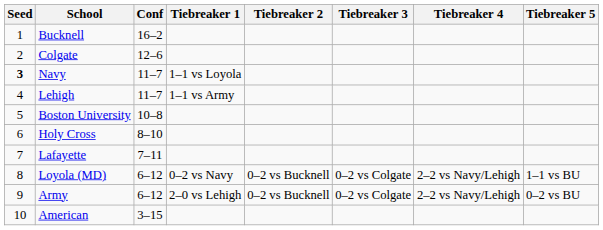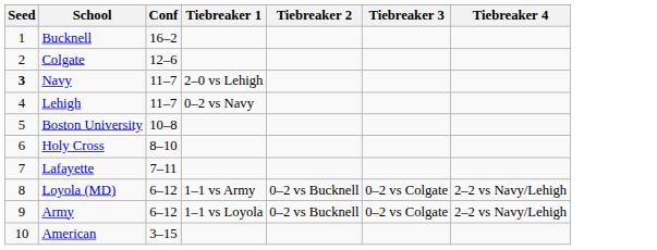- column: Tiebreaker 5 | 1–1 vs BU | 0–2 vs BU
Navy | Tiebreaker 1: 1–1 vs Loyola -> 2–0 vs Lehigh
Lehigh | Tiebreaker 1: 1–1 vs Army -> 0–2 vs Navy
Loyola (MD) | Tiebreaker 1: 0–2 vs Navy -> 1–1 vs Army
Army | Tiebreaker 1: 2–0 vs Lehigh -> 1–1 vs Loyola
